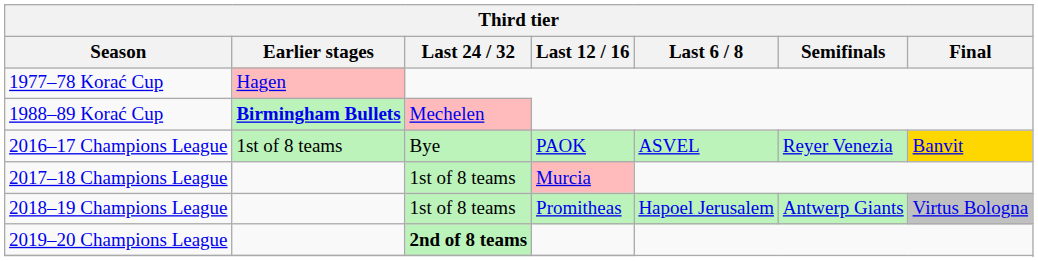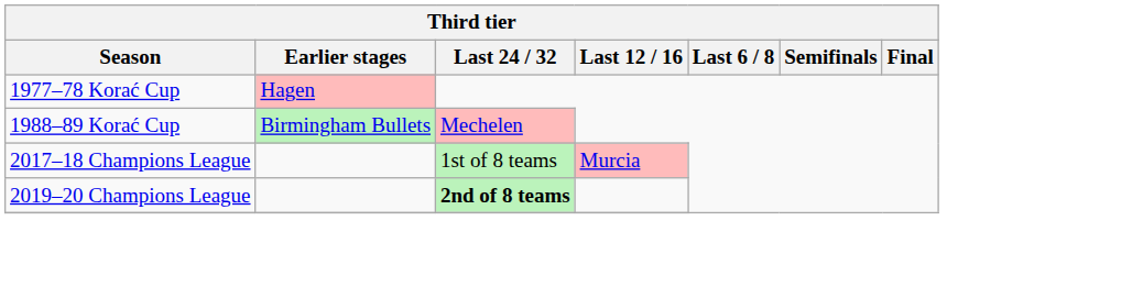1988–89 Korać Cup | Earlier stages: bold -> normal
- row: 2016–17 Champions League | 1st of 8 teams | Bye | PAOK | ASVEL | Reyer Venezia | Banvit
- row: 2018–19 Champions League | 1st of 8 teams | Promitheas | Hapoel Jerusalem | Antwerp Giants | Virtus Bologna
